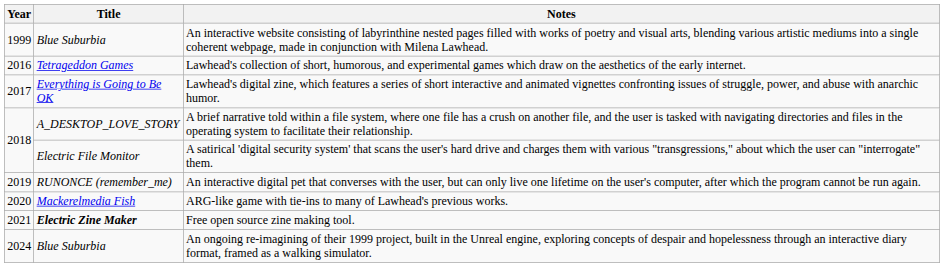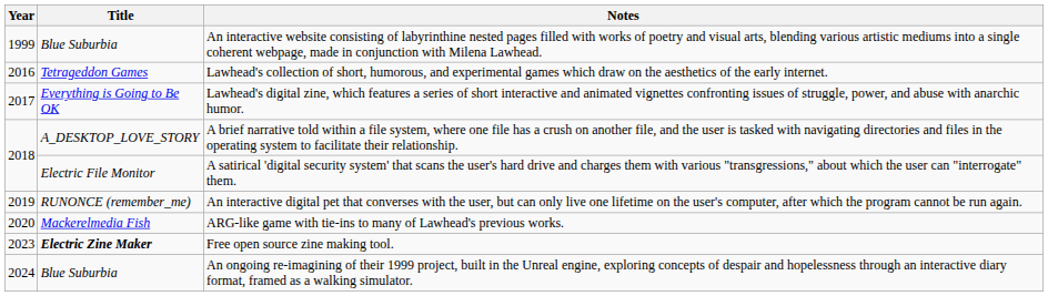Free open source zine making tool. | Year: 2021 -> 2023
